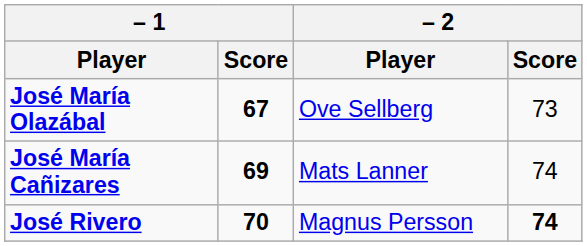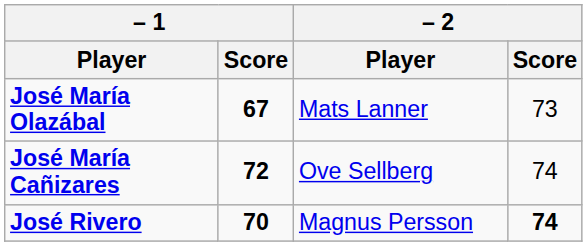José María Olazábal | – 2 / Player: Ove Sellberg -> Mats Lanner
José María Cañizares | – 1 / Score: 69 -> 72
José María Cañizares | – 2 / Player: Mats Lanner -> Ove Sellberg
